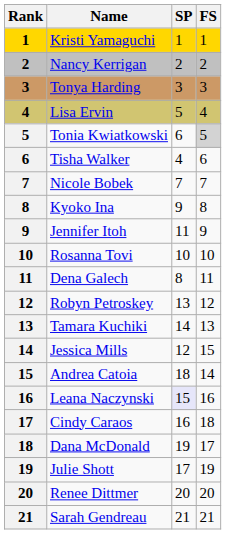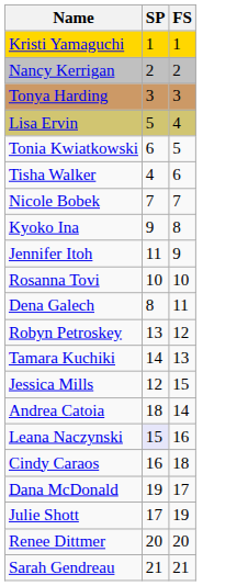- column: Rank | 1 | 2 | 3 | 4 | 5 | 6 | 7 | 8 | 9 | 10 | 11 | 12 | 13 | 14 | 15 | 16 | 17 | 18 | 19 | 20 | 21
Tonia Kwiatkowski | FS: lightgrey background -> no background
